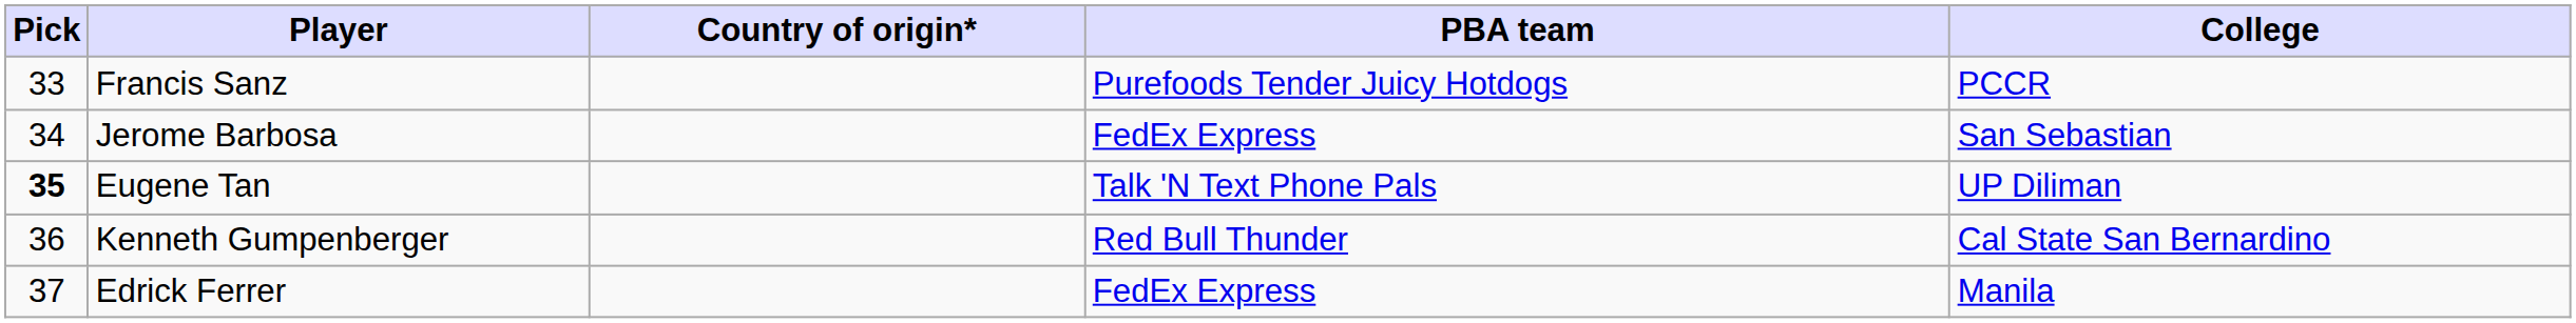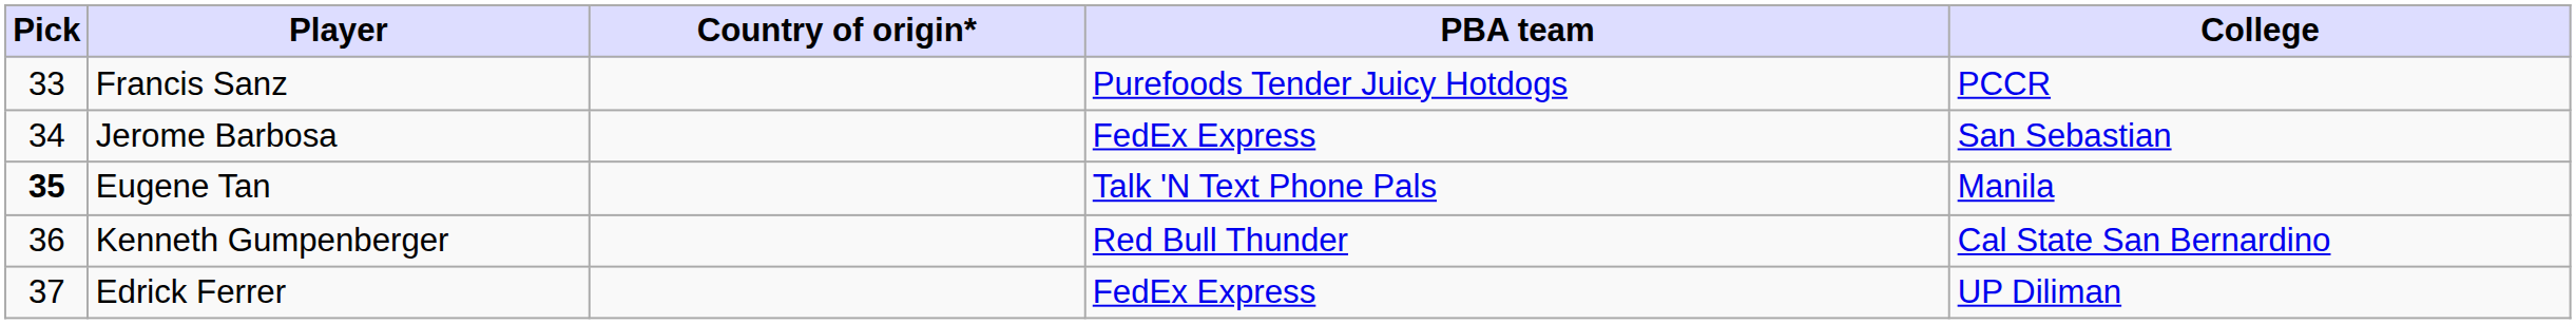Eugene Tan | College: UP Diliman -> Manila
Edrick Ferrer | College: Manila -> UP Diliman
